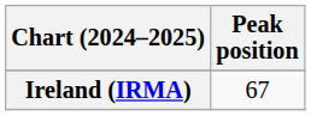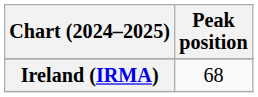Ireland (IRMA) | Peak position: 67 -> 68
